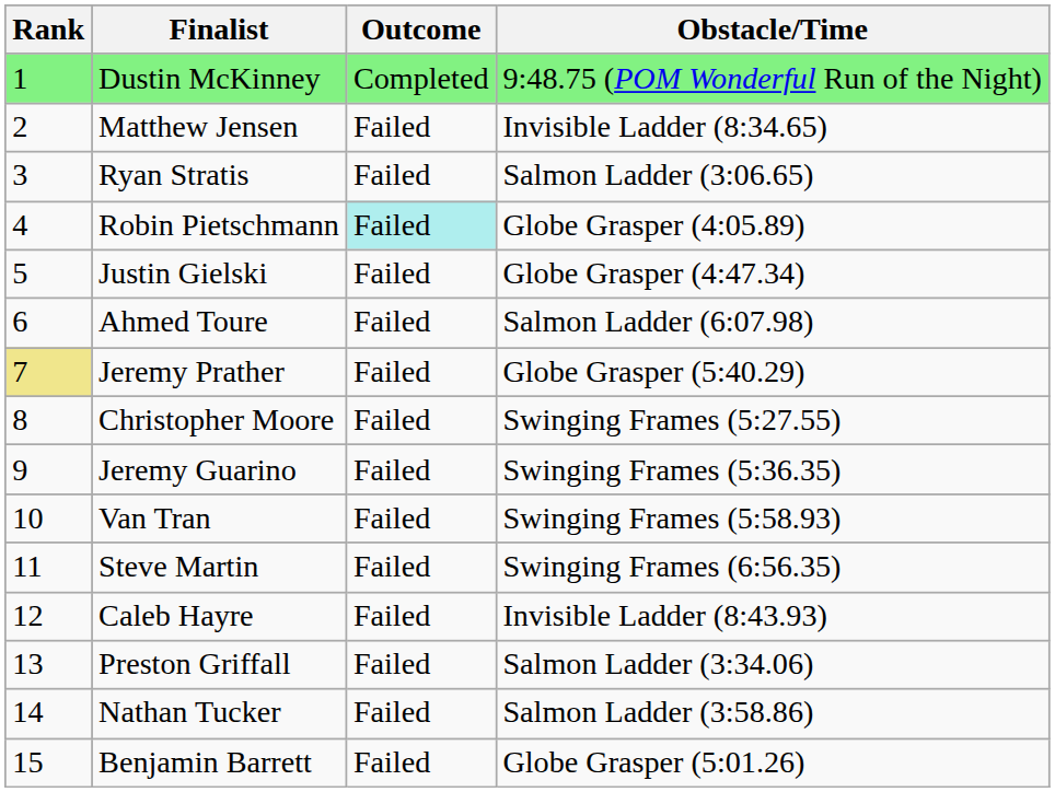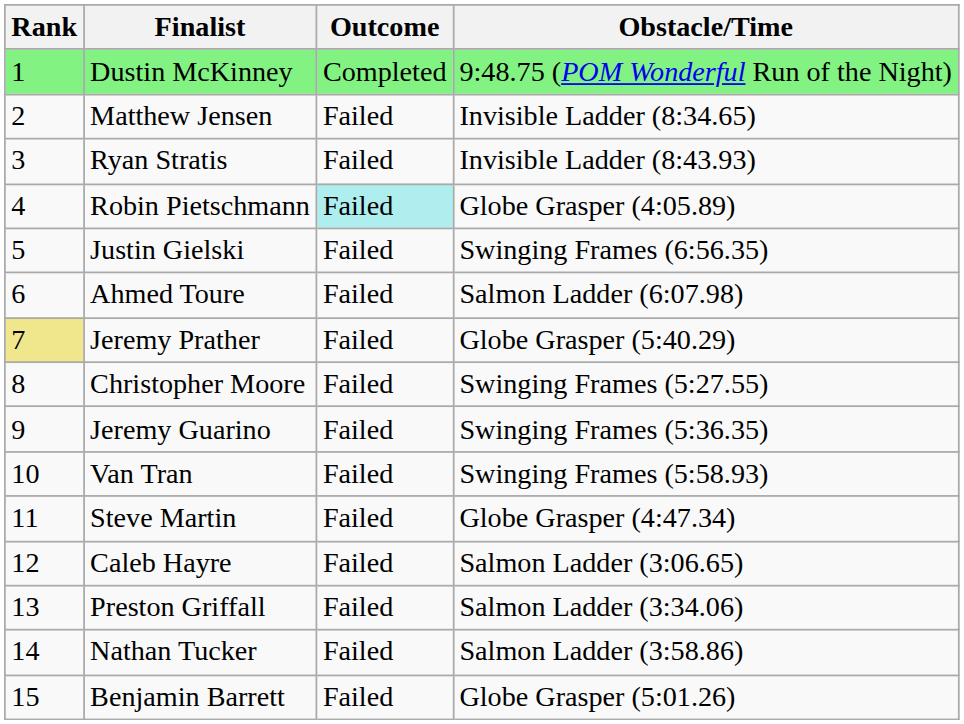Ryan Stratis | Obstacle/Time: Salmon Ladder (3:06.65) -> Invisible Ladder (8:43.93)
Justin Gielski | Obstacle/Time: Globe Grasper (4:47.34) -> Swinging Frames (6:56.35)
Steve Martin | Obstacle/Time: Swinging Frames (6:56.35) -> Globe Grasper (4:47.34)
Caleb Hayre | Obstacle/Time: Invisible Ladder (8:43.93) -> Salmon Ladder (3:06.65)
